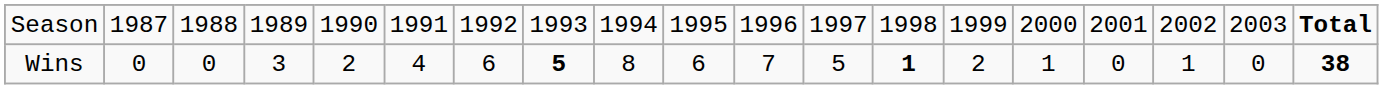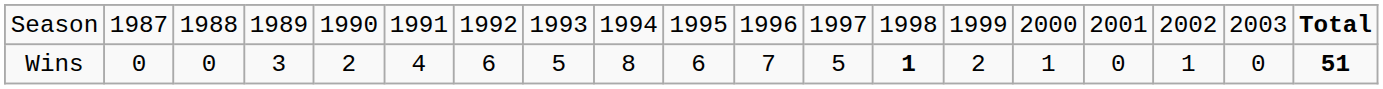Wins | column 8: bold -> normal
Wins | column 19: 38 -> 51
